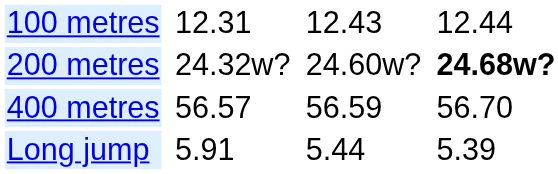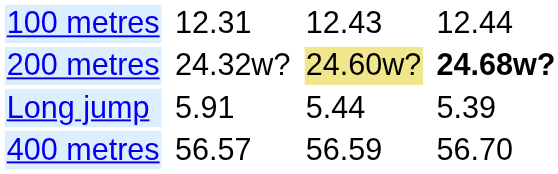200 metres | column 5: no background -> khaki background
rows swapped: 400 metres <-> Long jump
